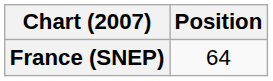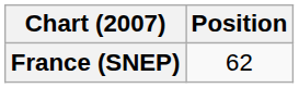France (SNEP) | Position: 64 -> 62
